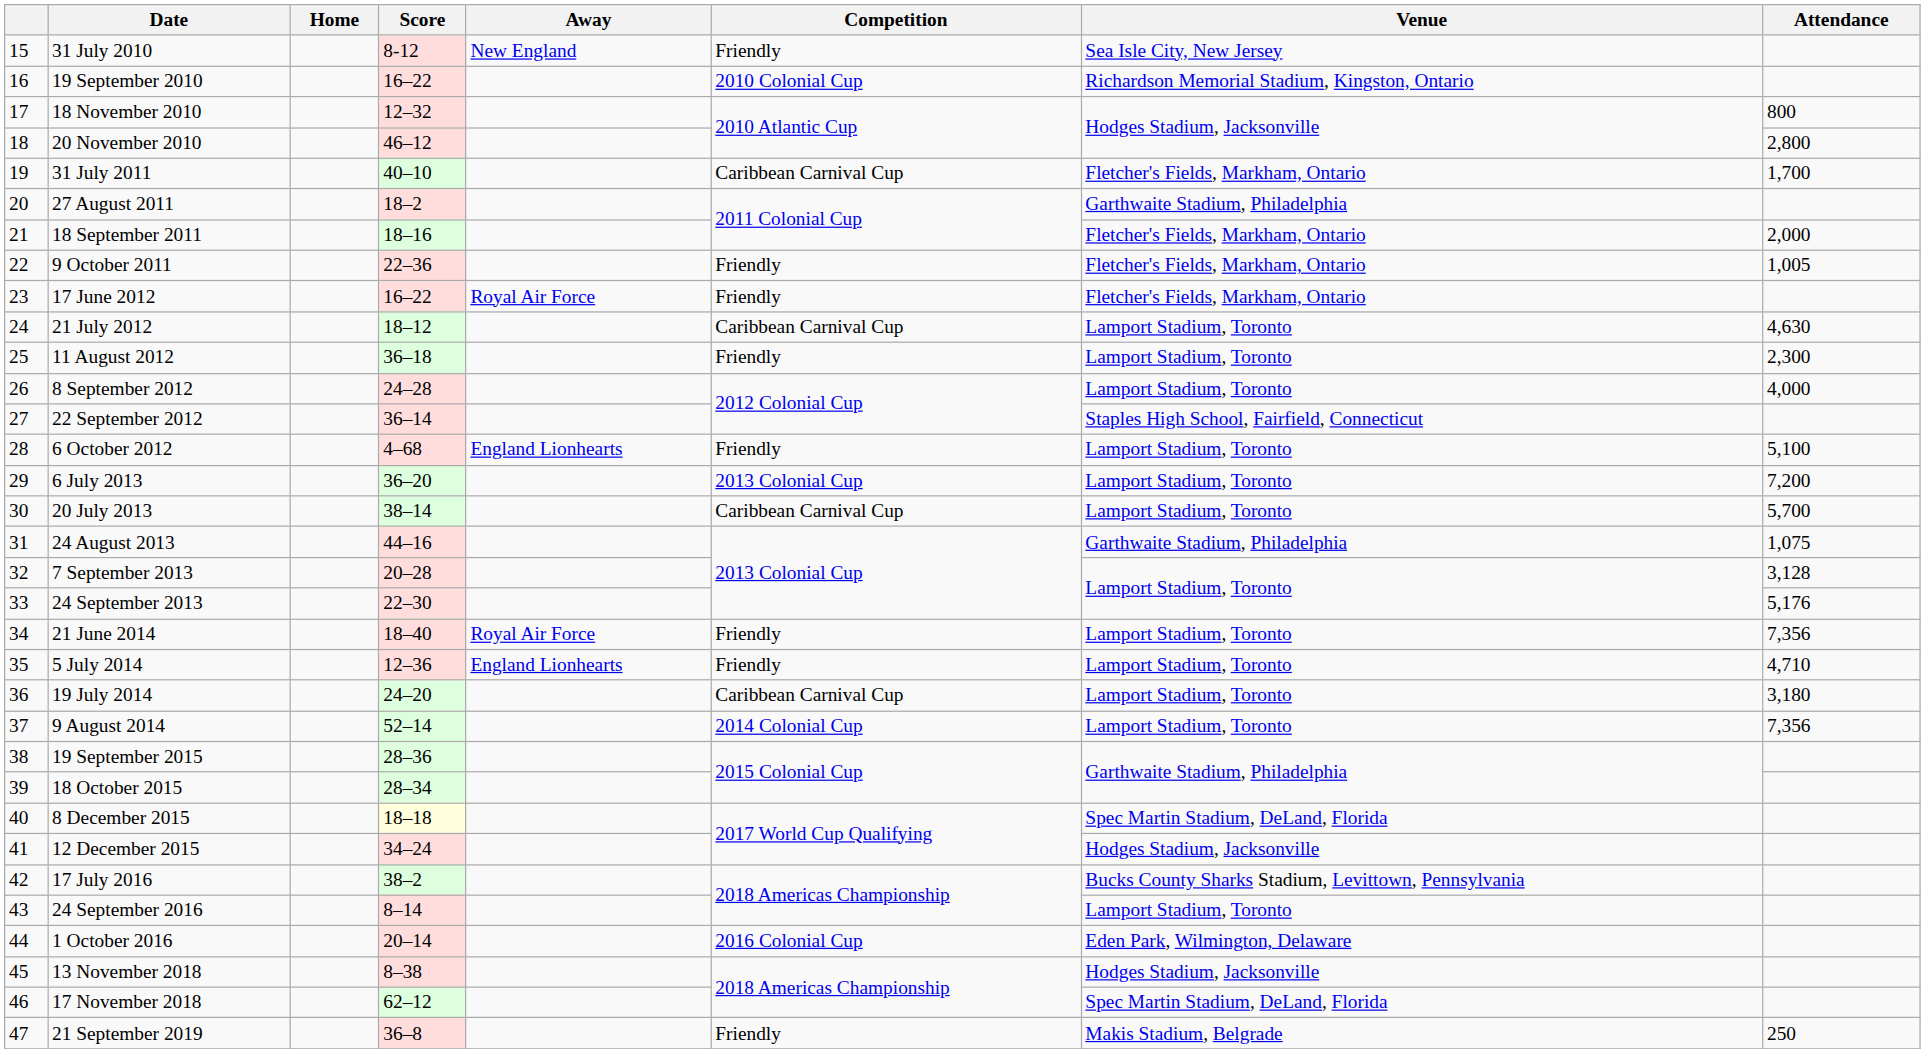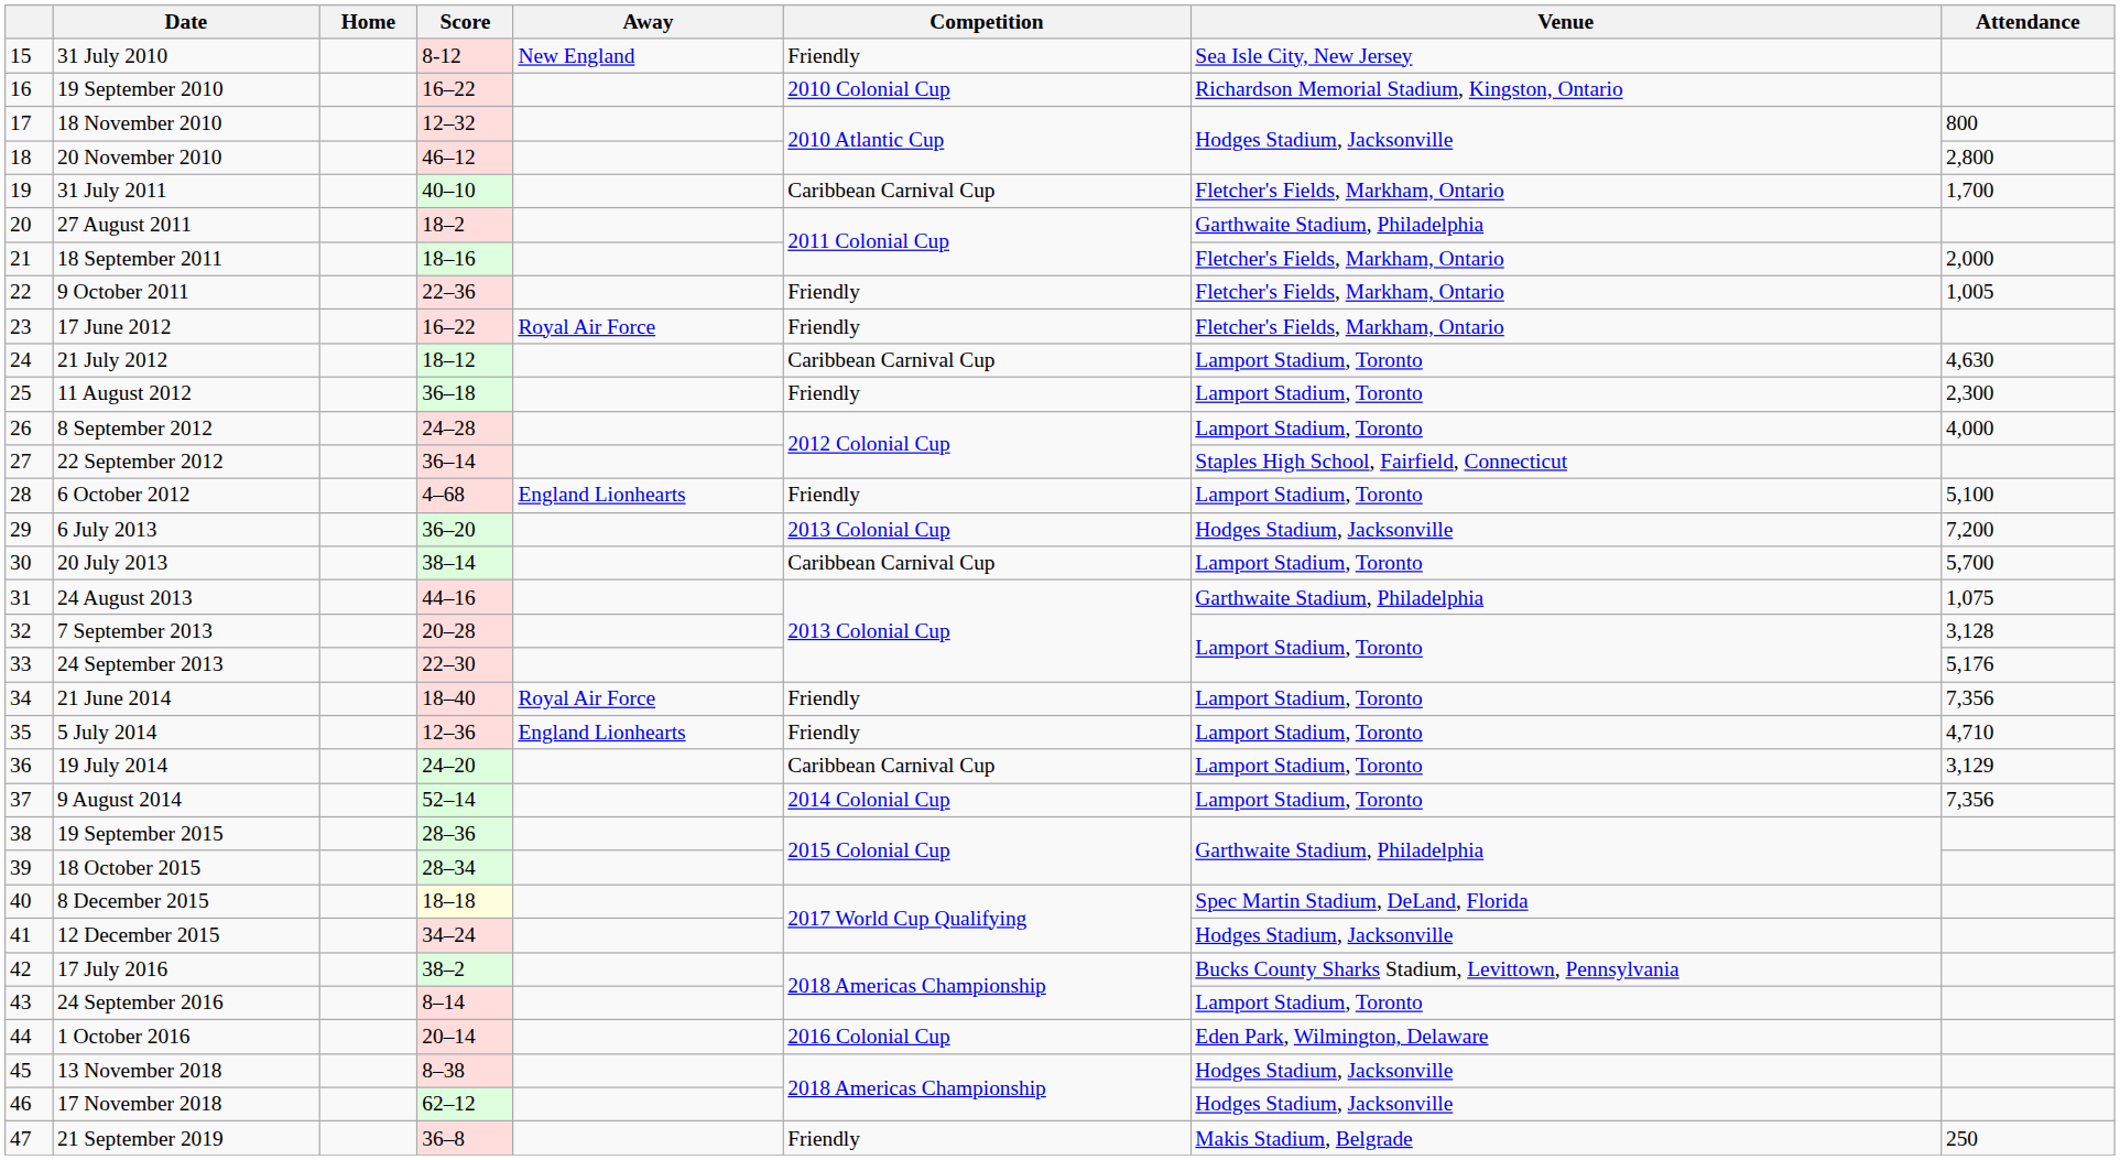6 July 2013 | Venue: Lamport Stadium, Toronto -> Hodges Stadium, Jacksonville
19 July 2014 | Attendance: 3,180 -> 3,129
17 November 2018 | Venue: Spec Martin Stadium, DeLand, Florida -> Hodges Stadium, Jacksonville
